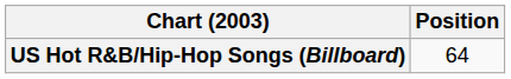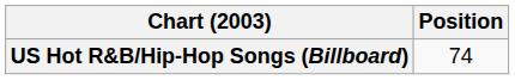US Hot R&B/Hip-Hop Songs (Billboard) | Position: 64 -> 74
